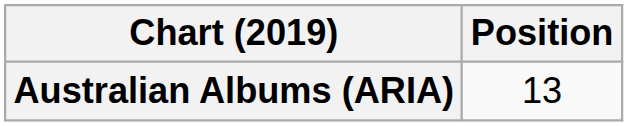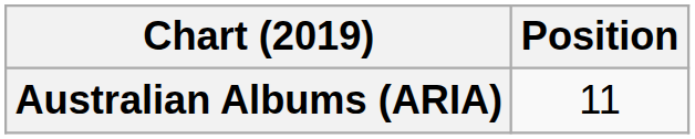Australian Albums (ARIA) | Position: 13 -> 11
